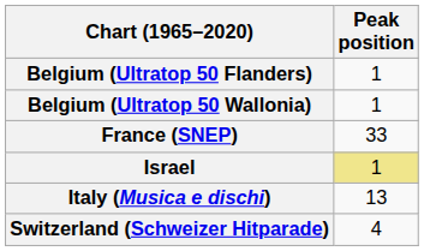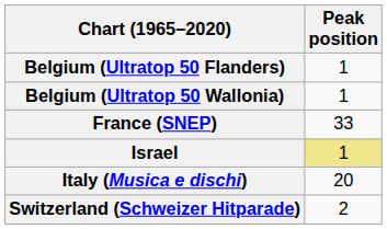Italy (Musica e dischi) | Peak position: 13 -> 20
Switzerland (Schweizer Hitparade) | Peak position: 4 -> 2
